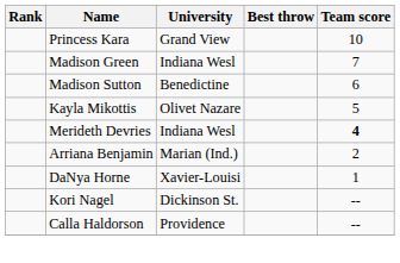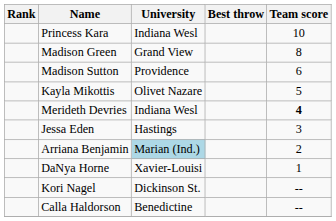Princess Kara | University: Grand View -> Indiana Wesl
Madison Green | University: Indiana Wesl -> Grand View
Madison Green | Team score: 7 -> 8
Madison Sutton | University: Benedictine -> Providence
+ row: Jessa Eden | Hastings | 3
Arriana Benjamin | University: no background -> lightblue background
Calla Haldorson | University: Providence -> Benedictine
